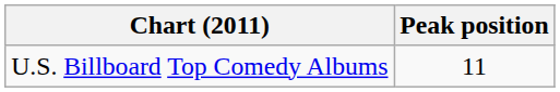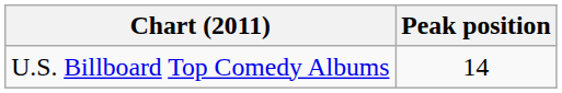U.S. Billboard Top Comedy Albums | Peak position: 11 -> 14
